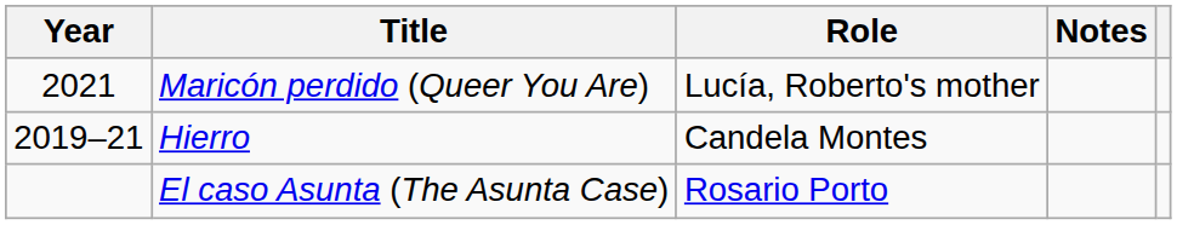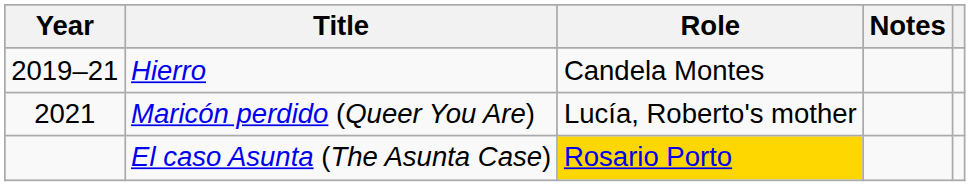rows swapped: Hierro <-> Maricón perdido (Queer You Are)
El caso Asunta (The Asunta Case) | Role: no background -> gold background
